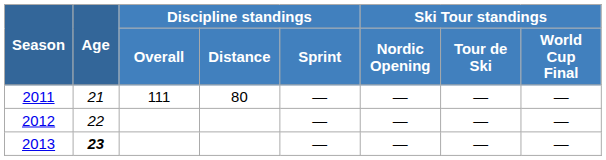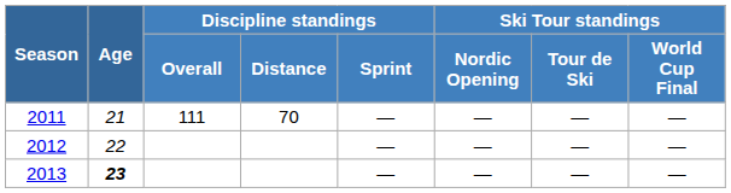2011 | Discipline standings / Distance: 80 -> 70
